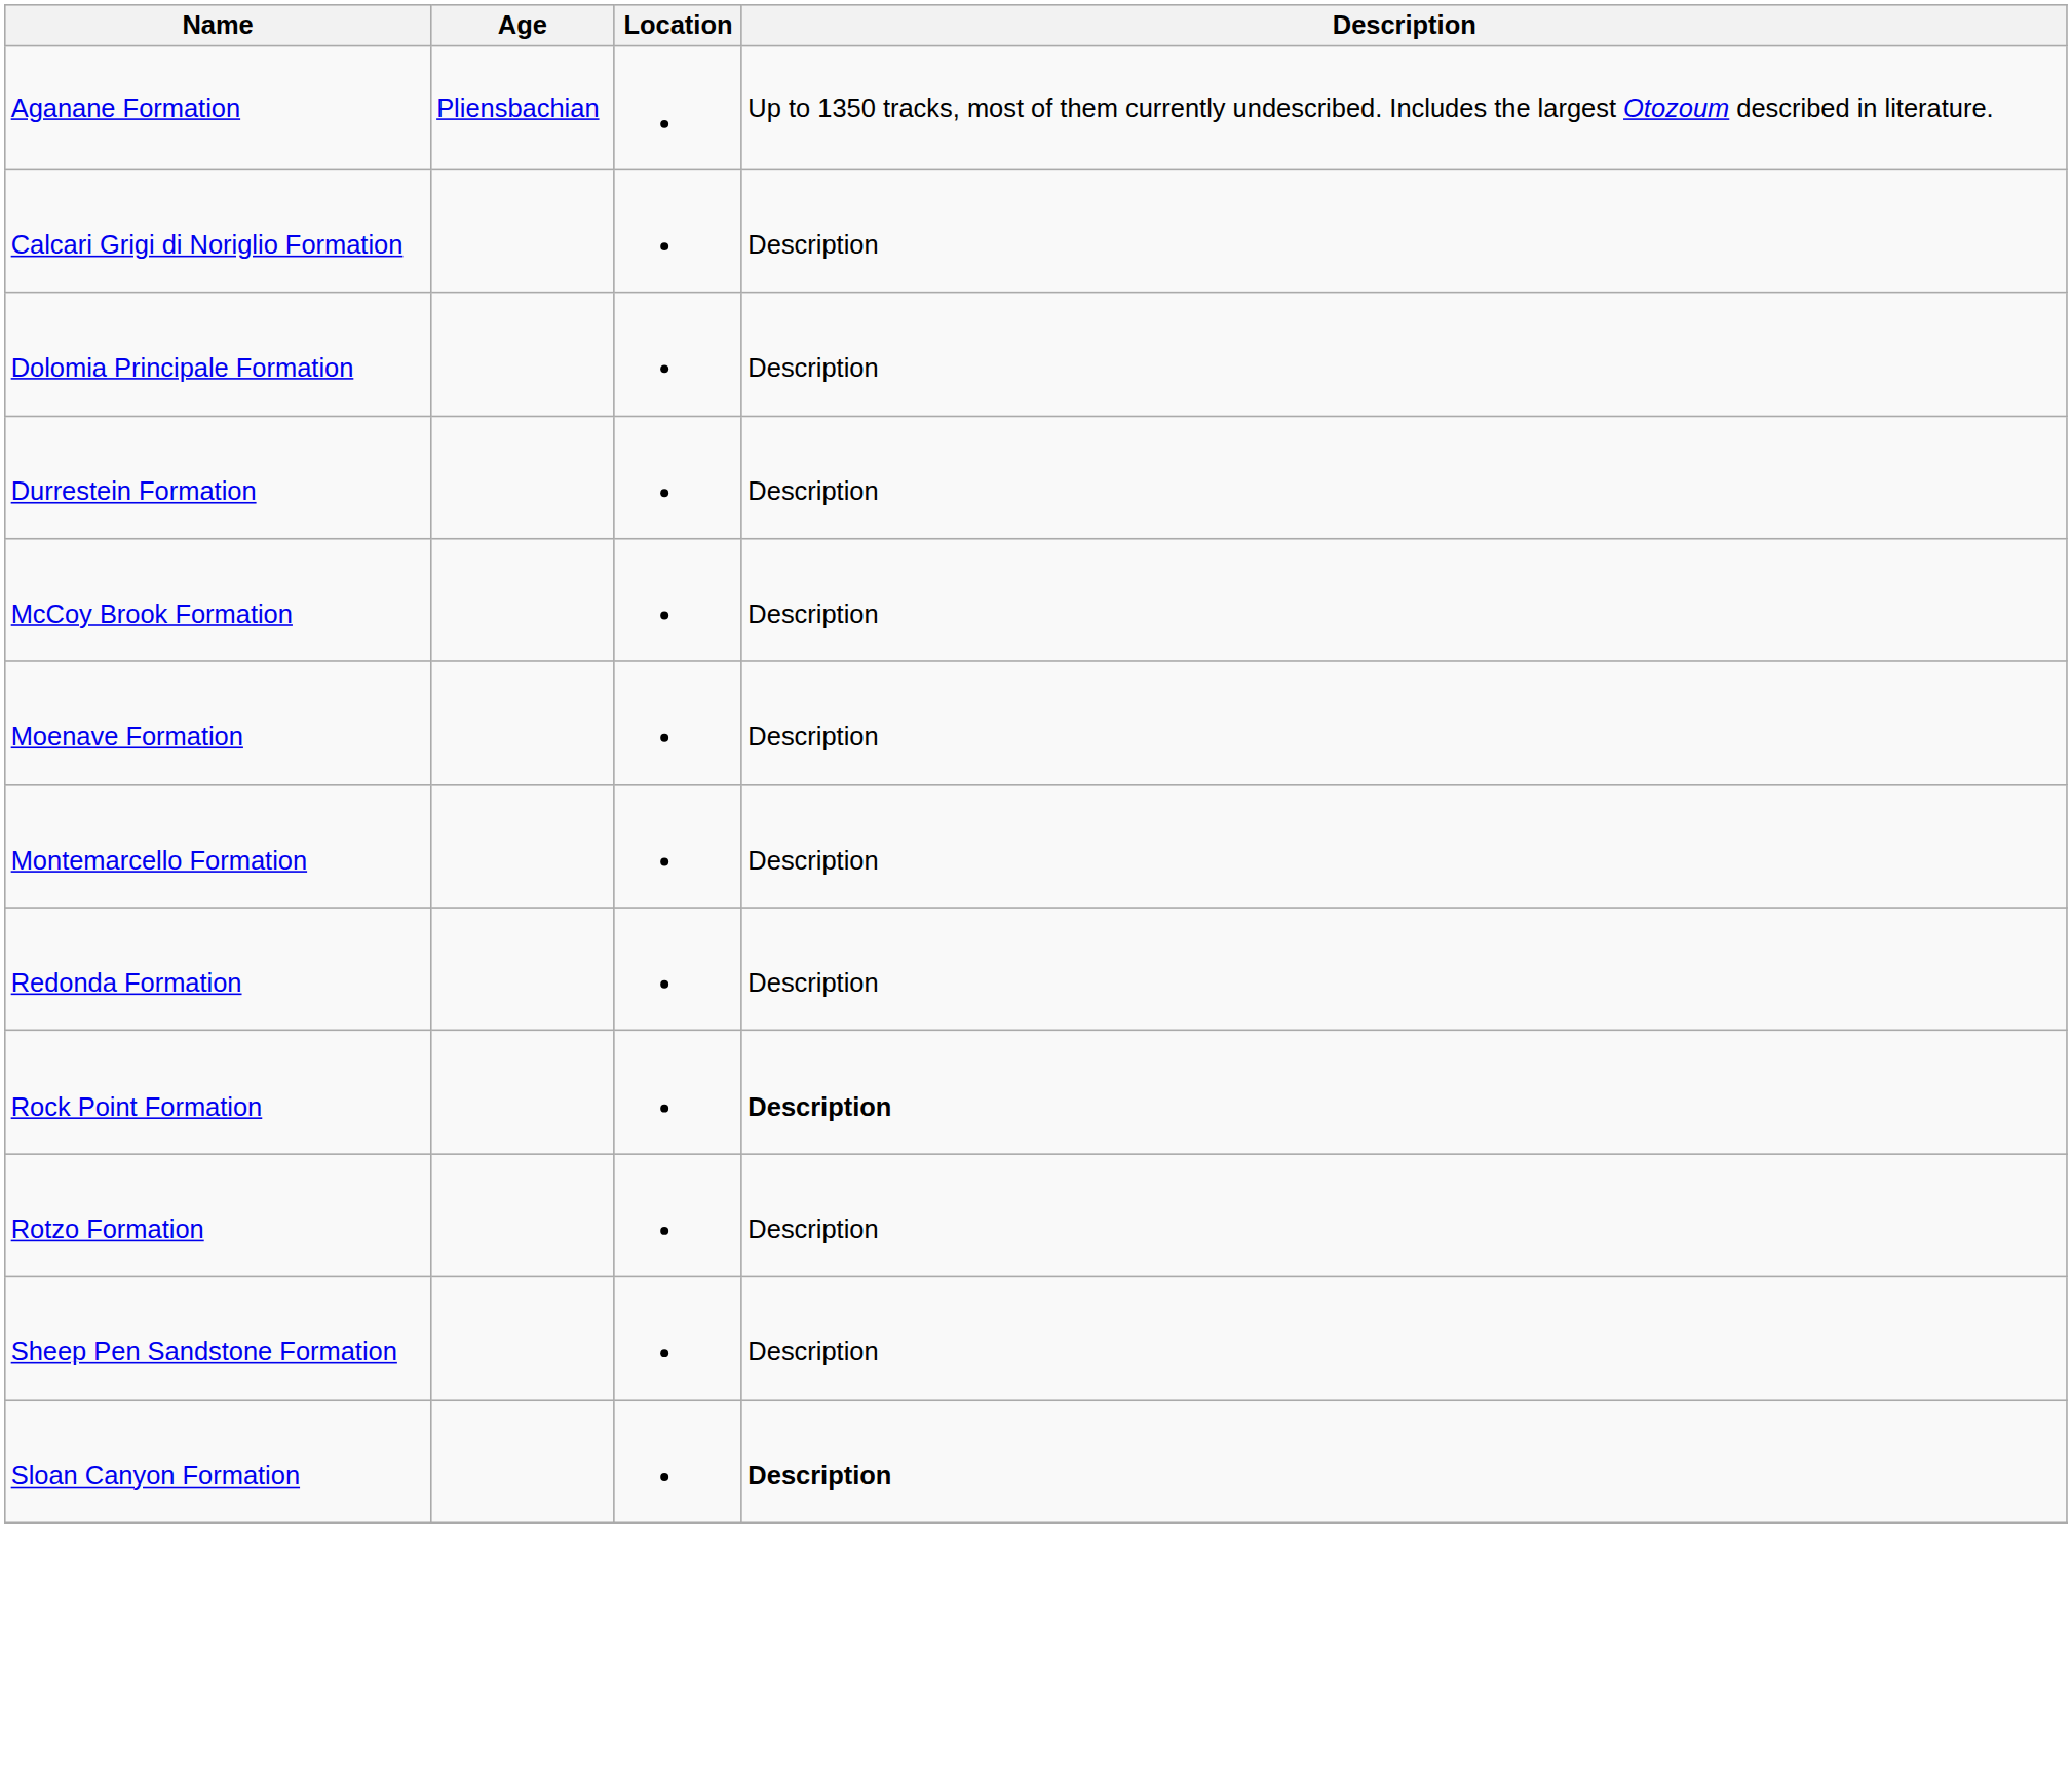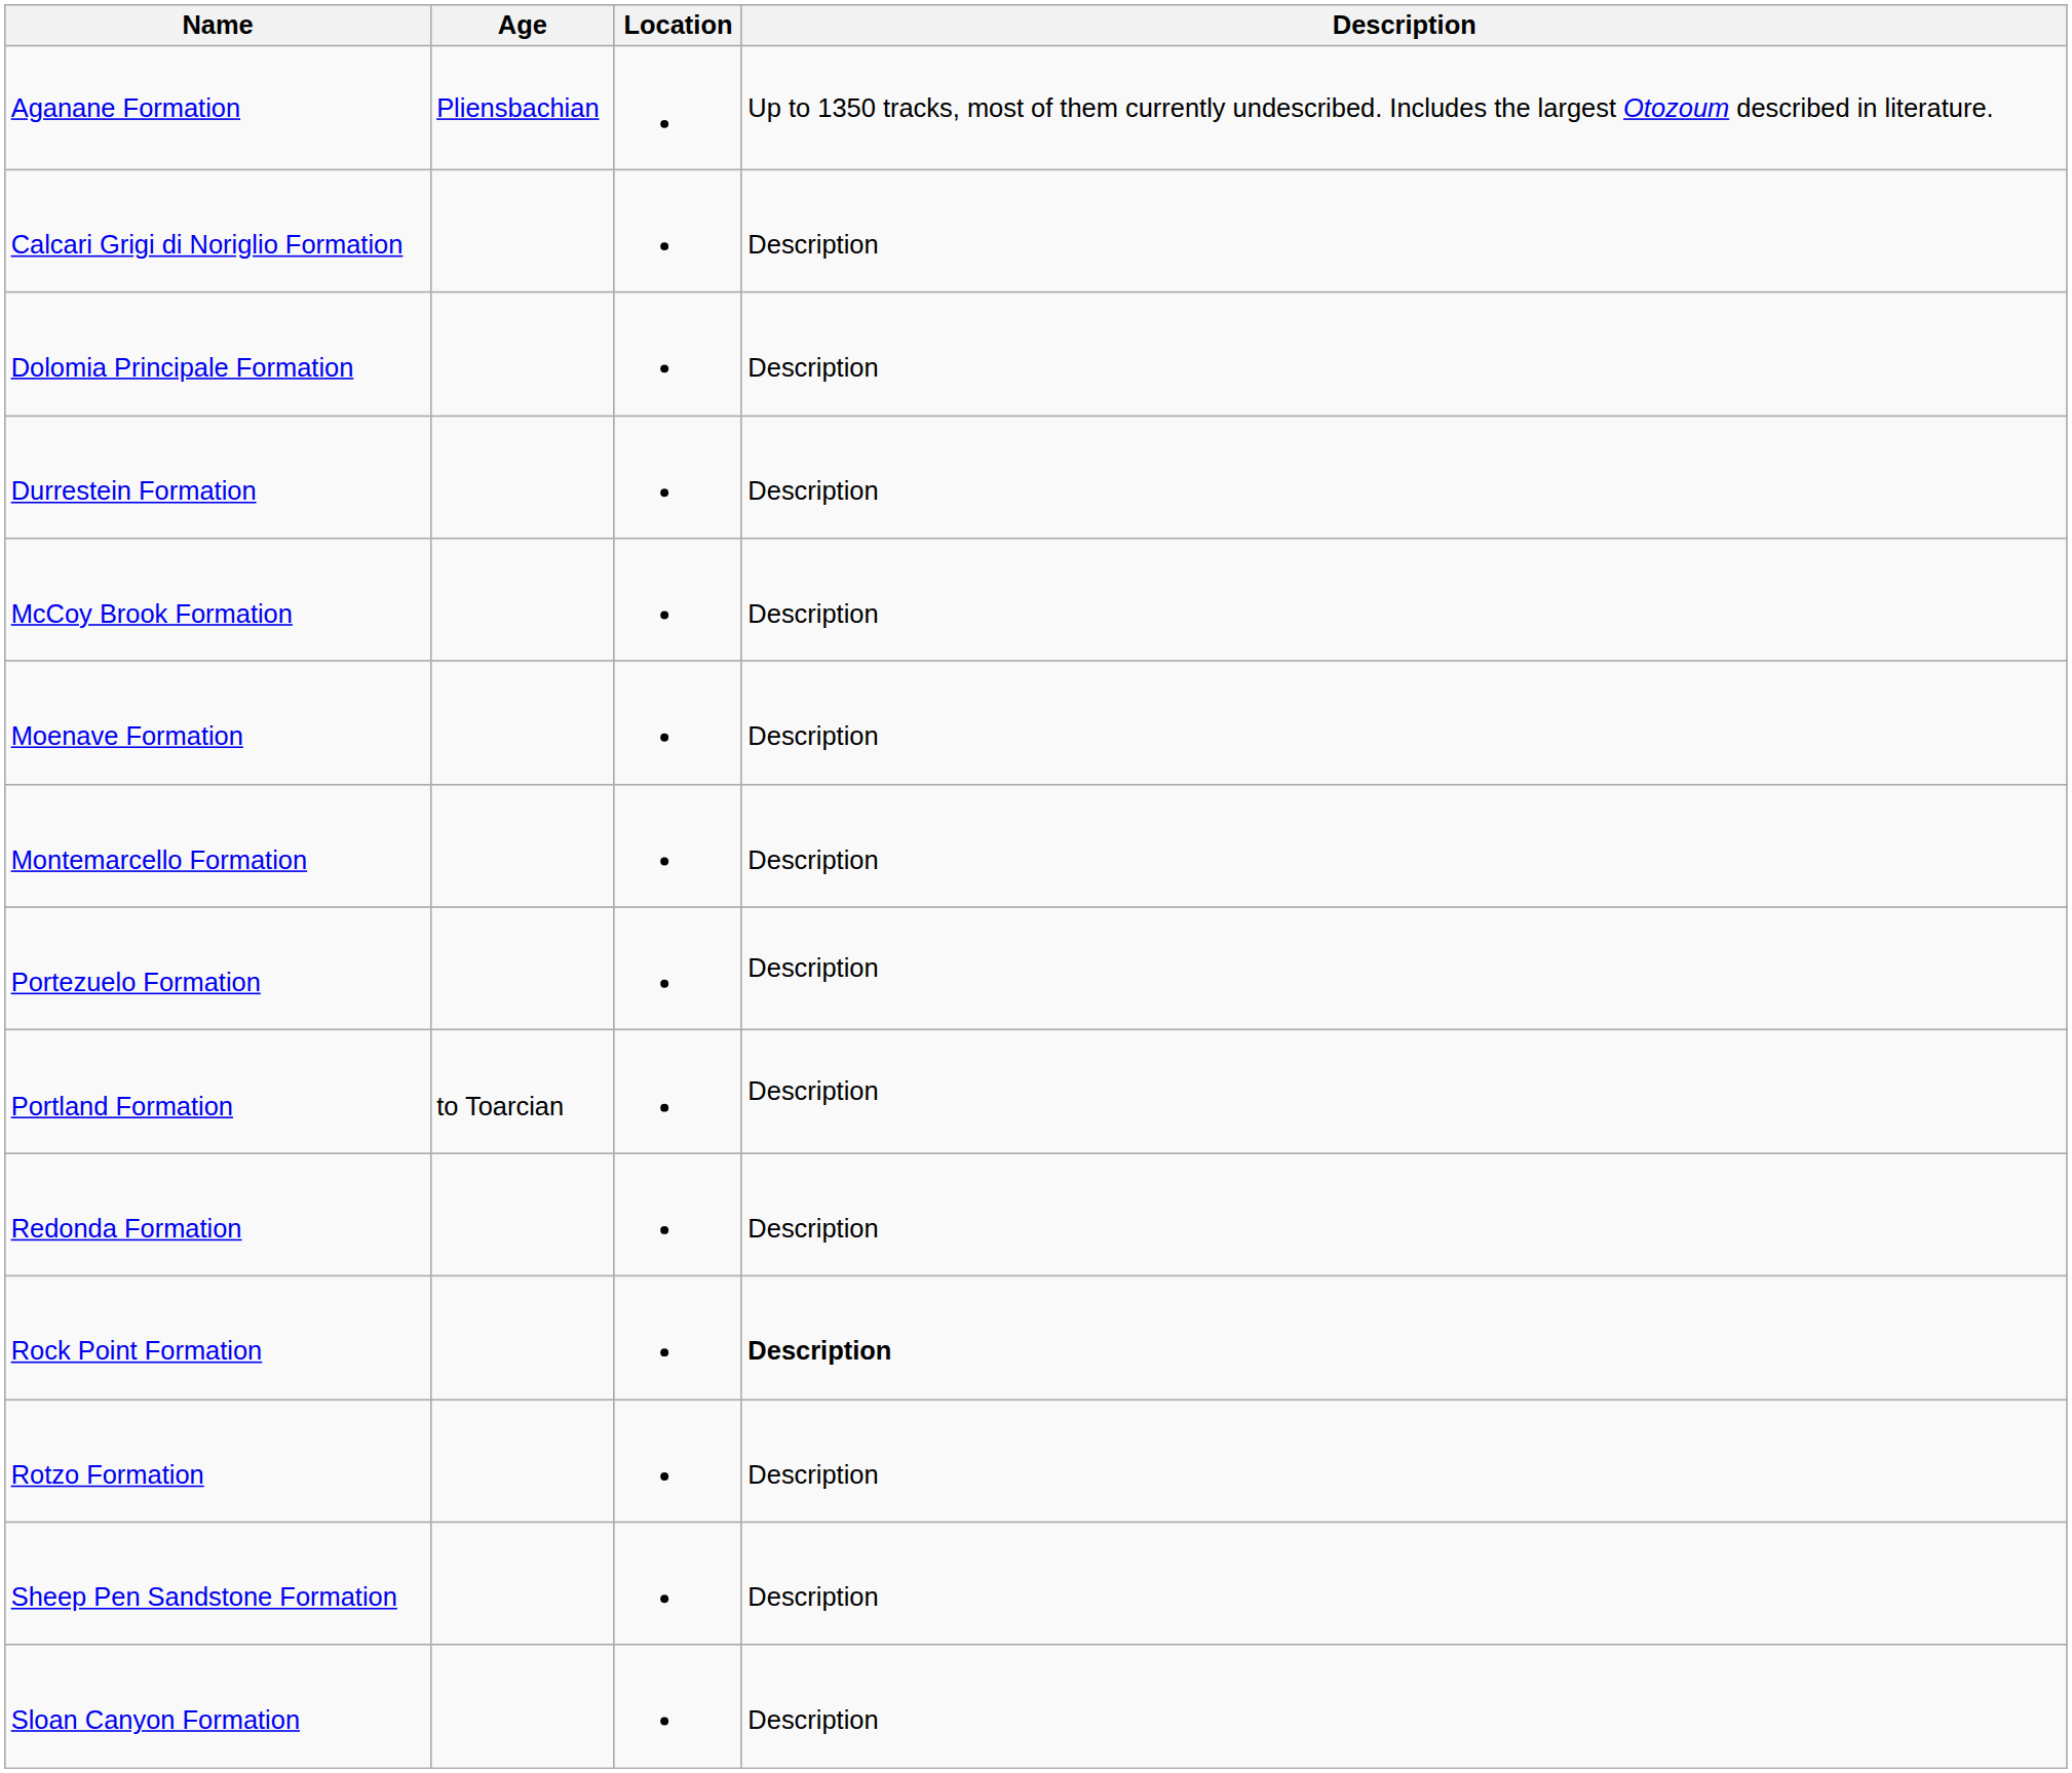+ row: Portezuelo Formation | Description
+ row: Portland Formation | to Toarcian | Description
Sloan Canyon Formation | Description: bold -> normal
